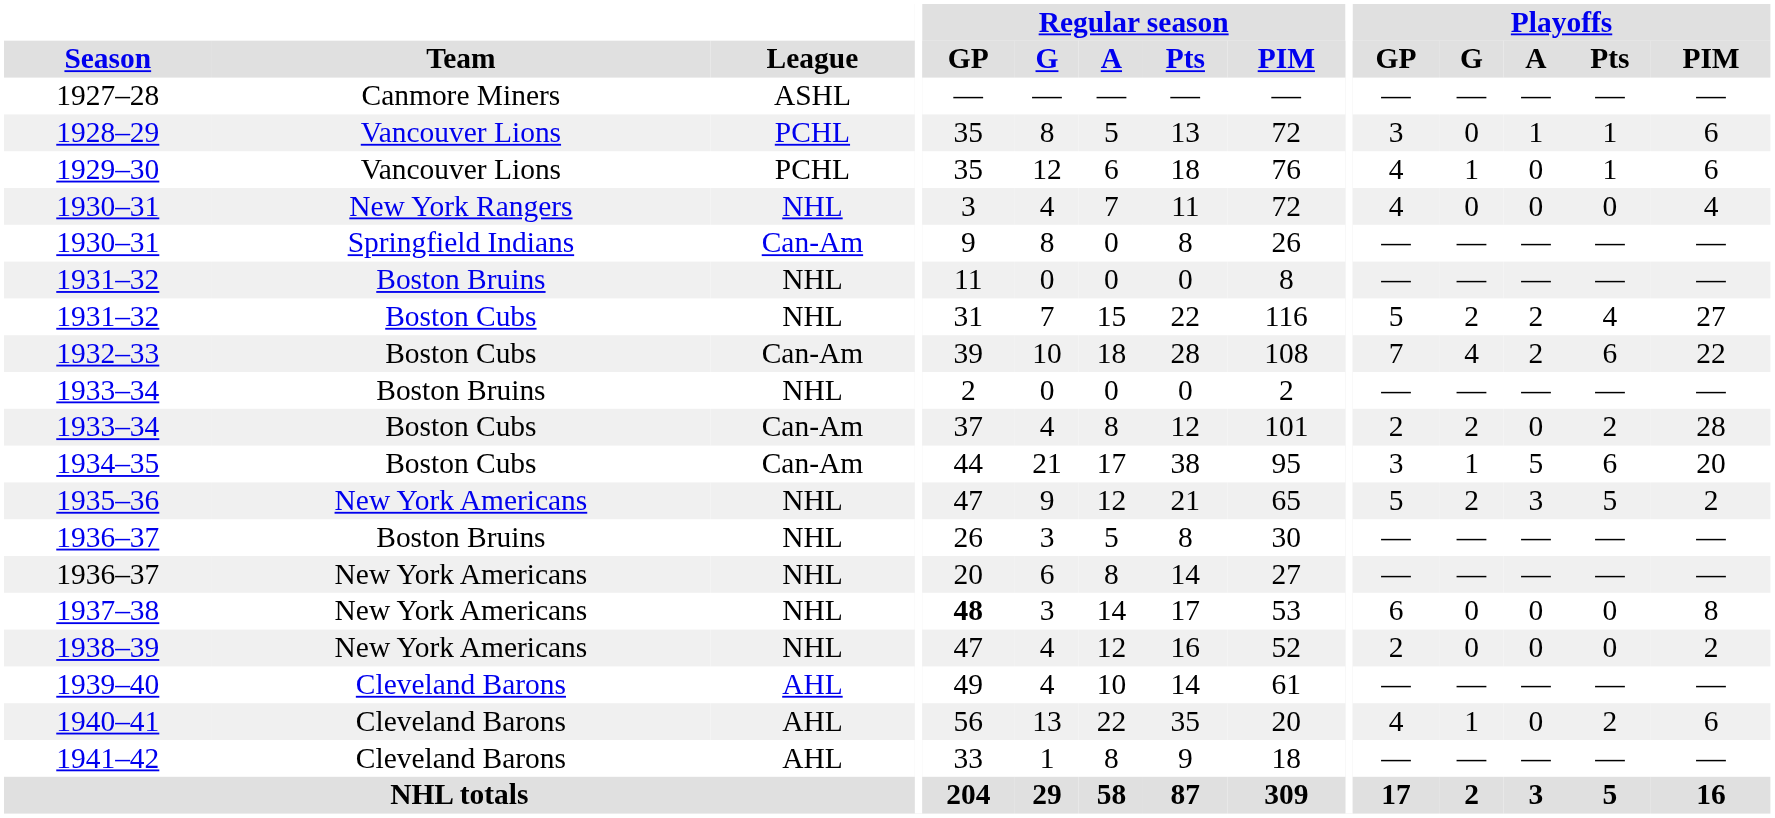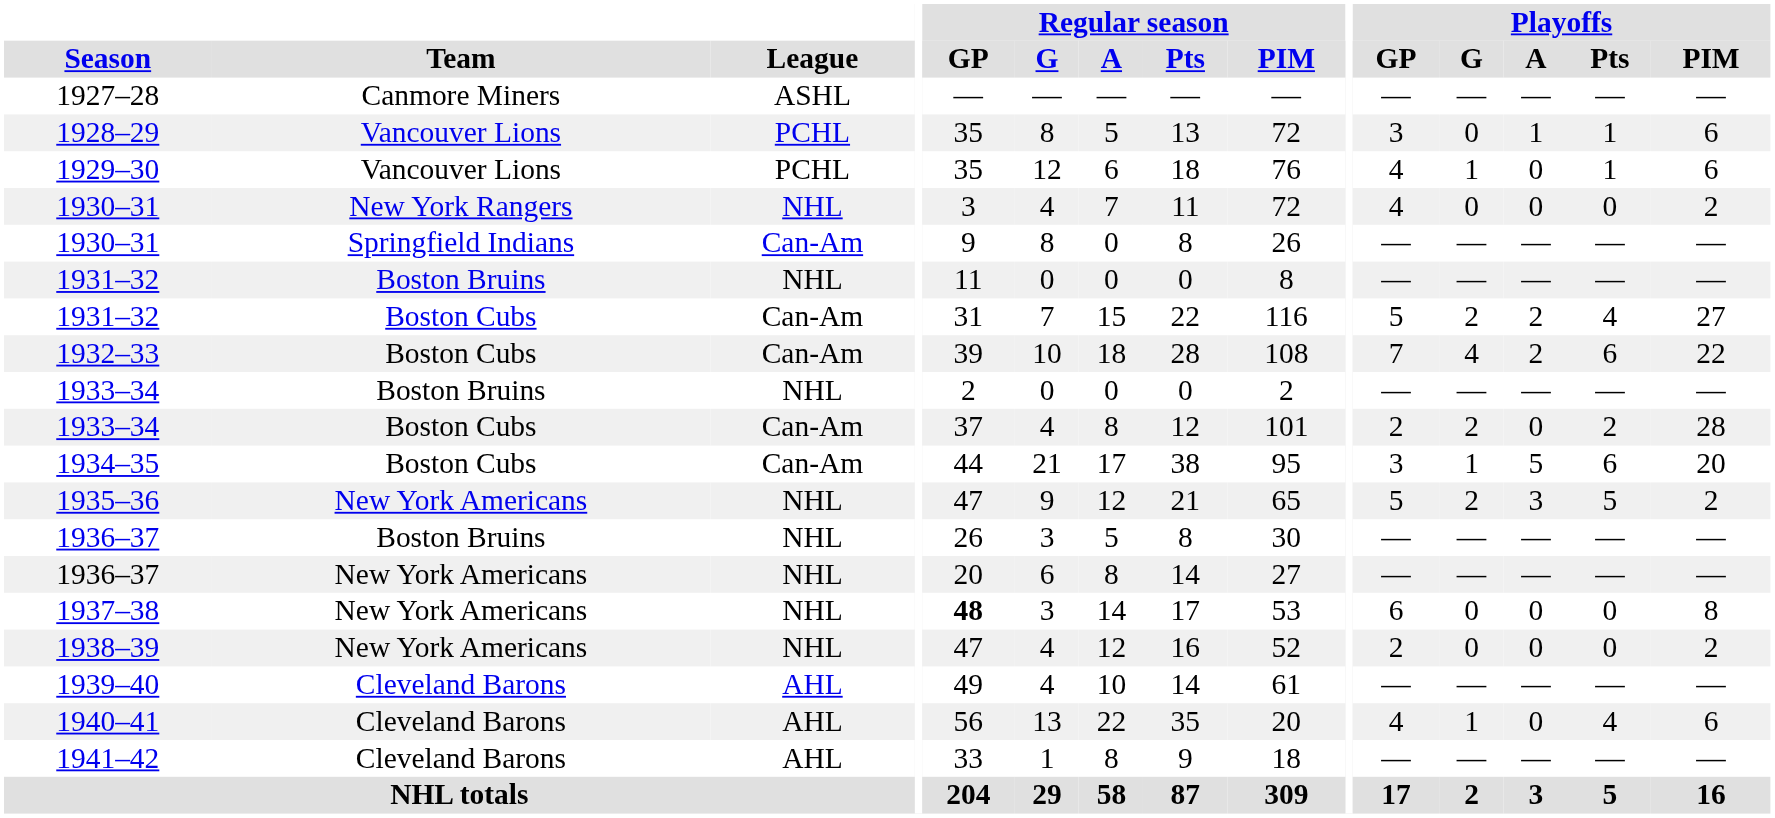1930–31 / New York Rangers | Playoffs / PIM: 4 -> 2
1931–32 / Boston Cubs | League: NHL -> Can-Am
1940–41 | Playoffs / Pts: 2 -> 4
